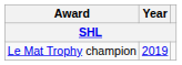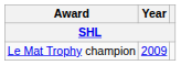Le Mat Trophy champion | Year: 2019 -> 2009
